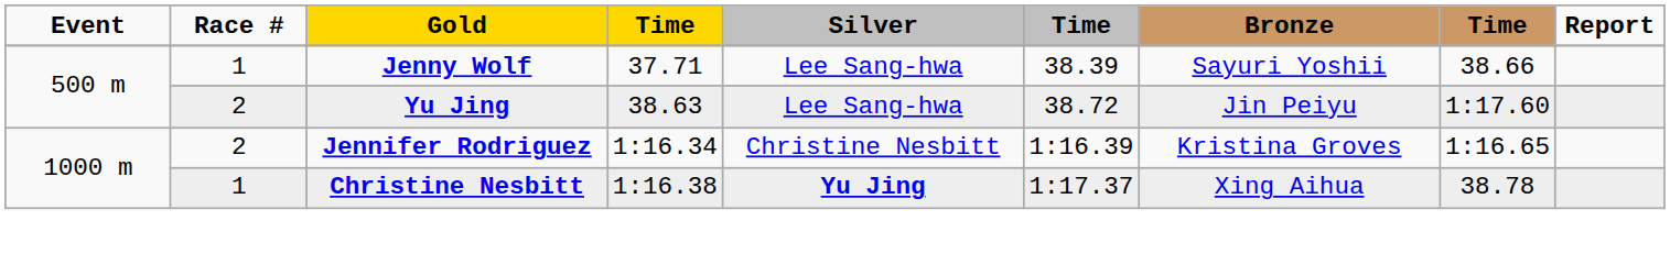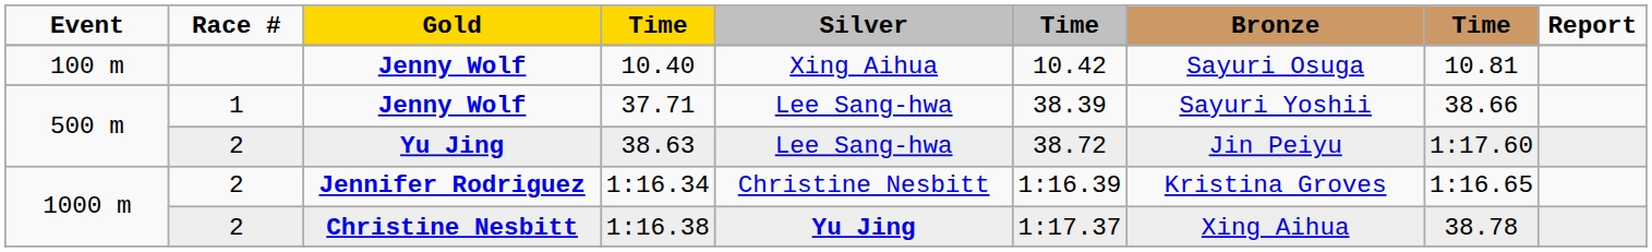+ row: 100 m | Jenny Wolf | 10.40 | Xing Aihua | 10.42 | Sayuri Osuga | 10.81
1:16.38 | Race #: 1 -> 2
